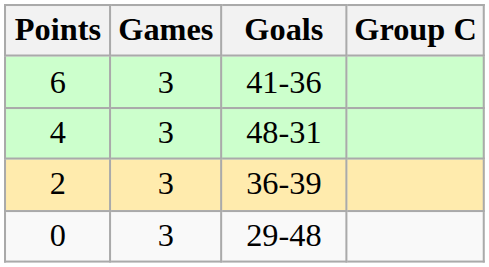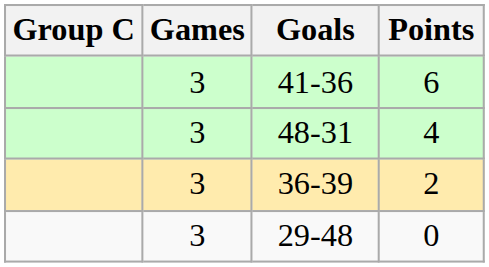columns swapped: Group C <-> Points
